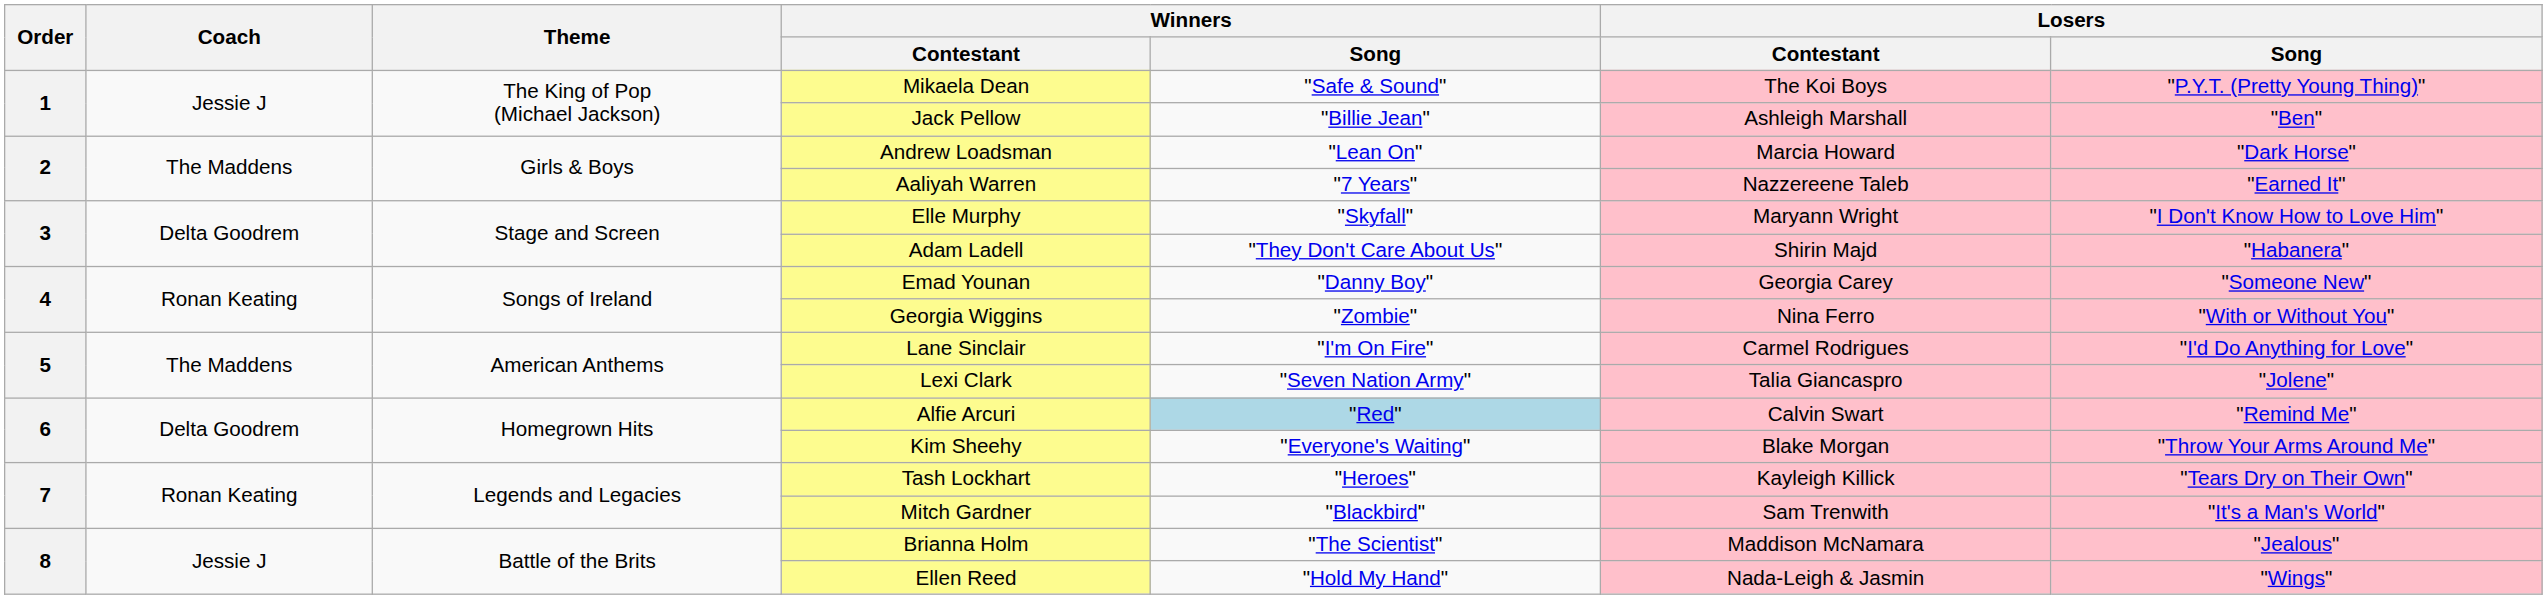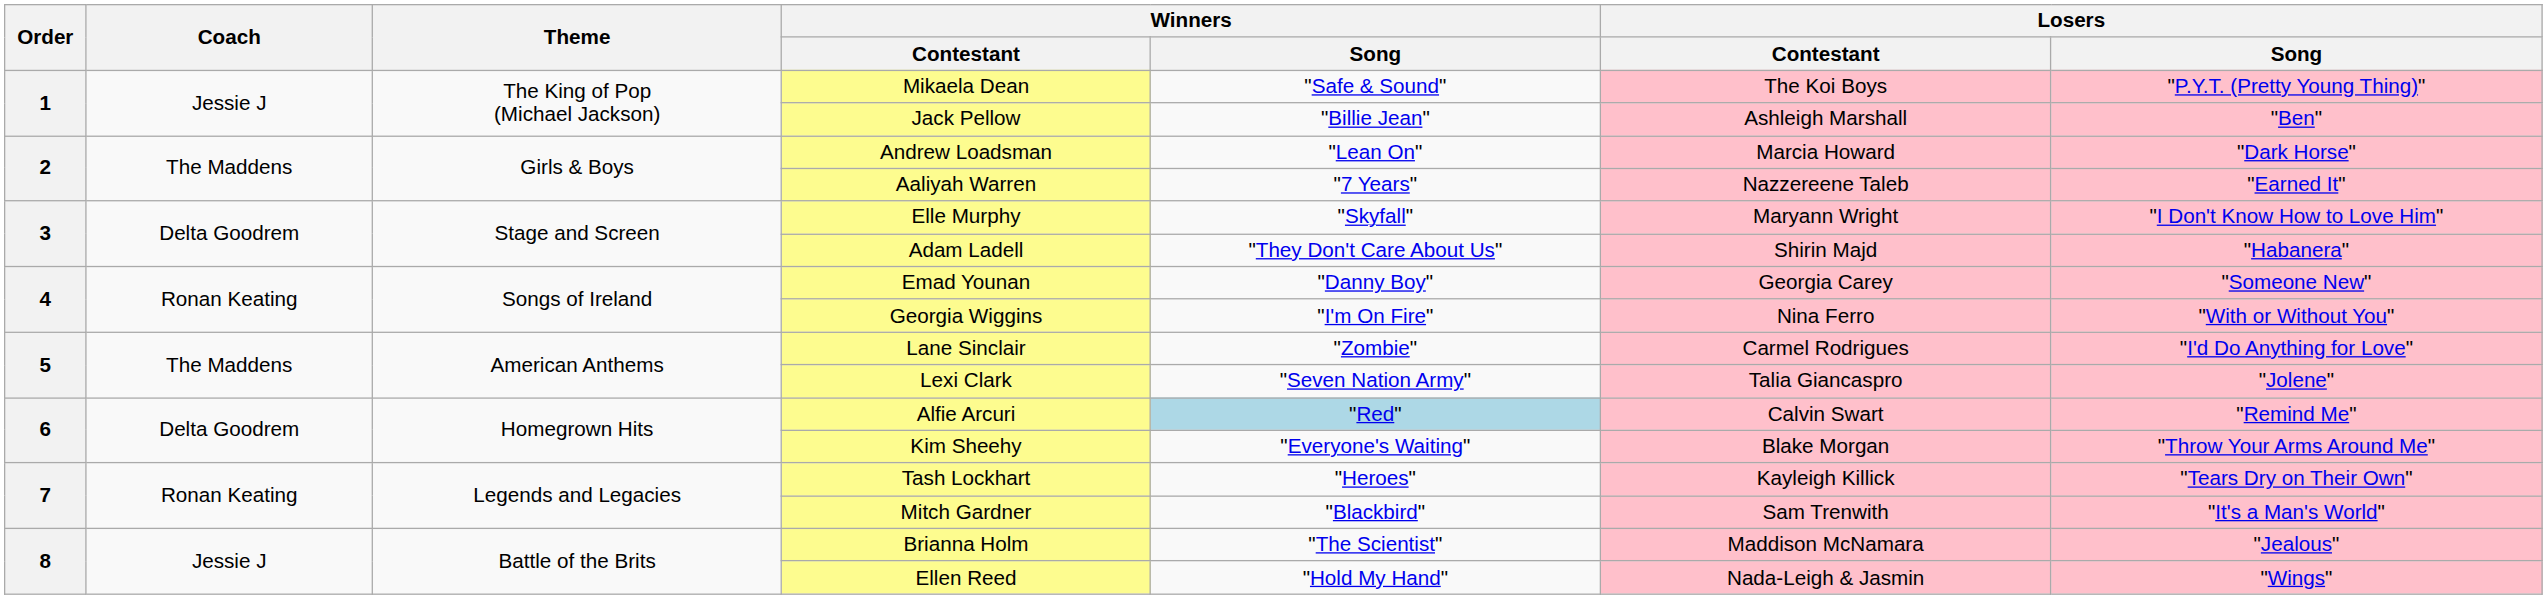Georgia Wiggins | Winners / Song: "Zombie" -> "I'm On Fire"
Lane Sinclair | Winners / Song: "I'm On Fire" -> "Zombie"
